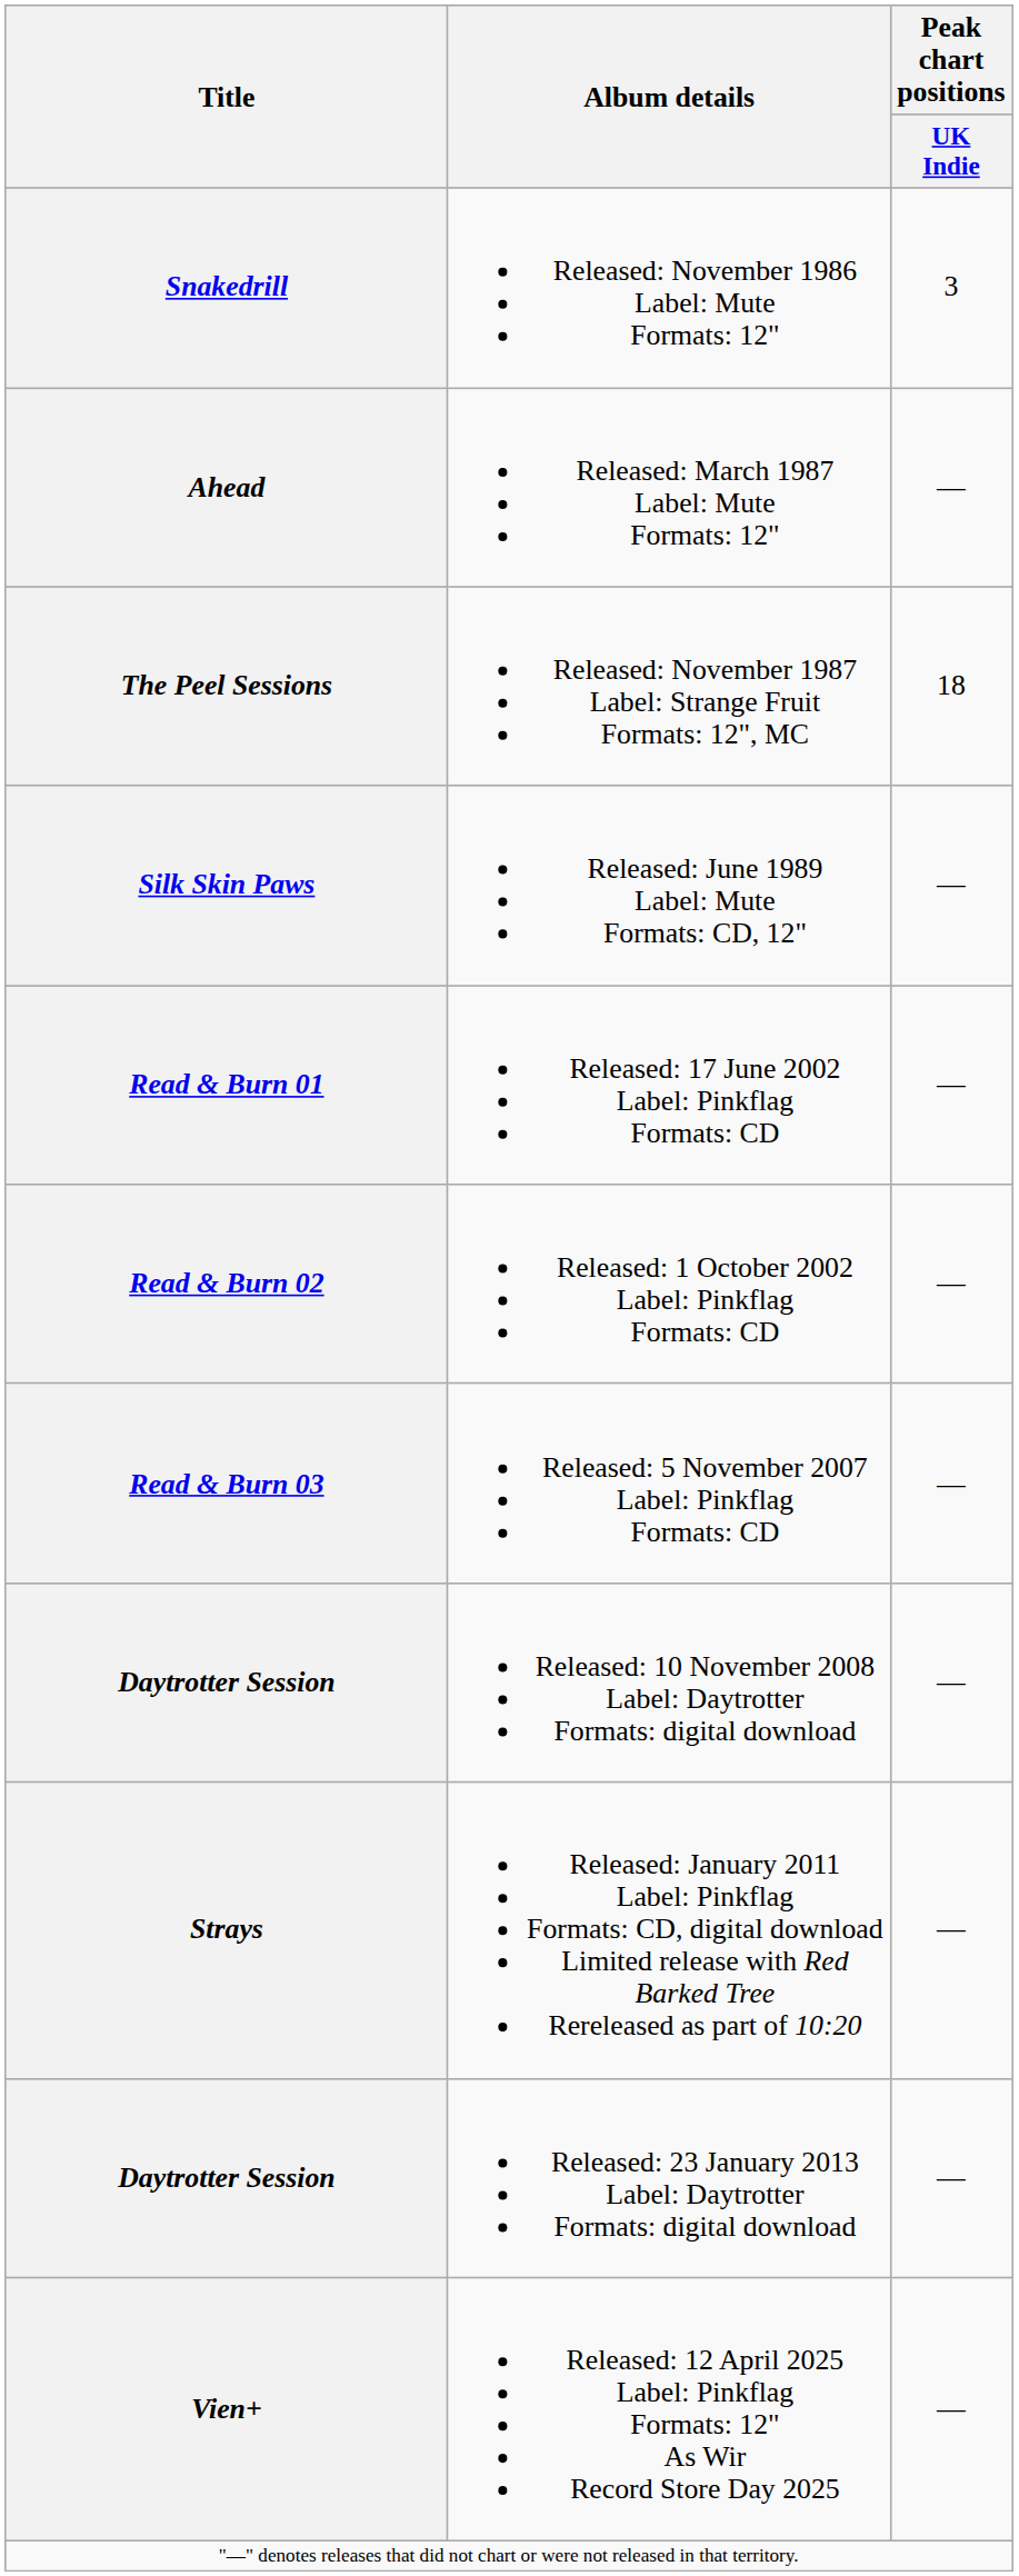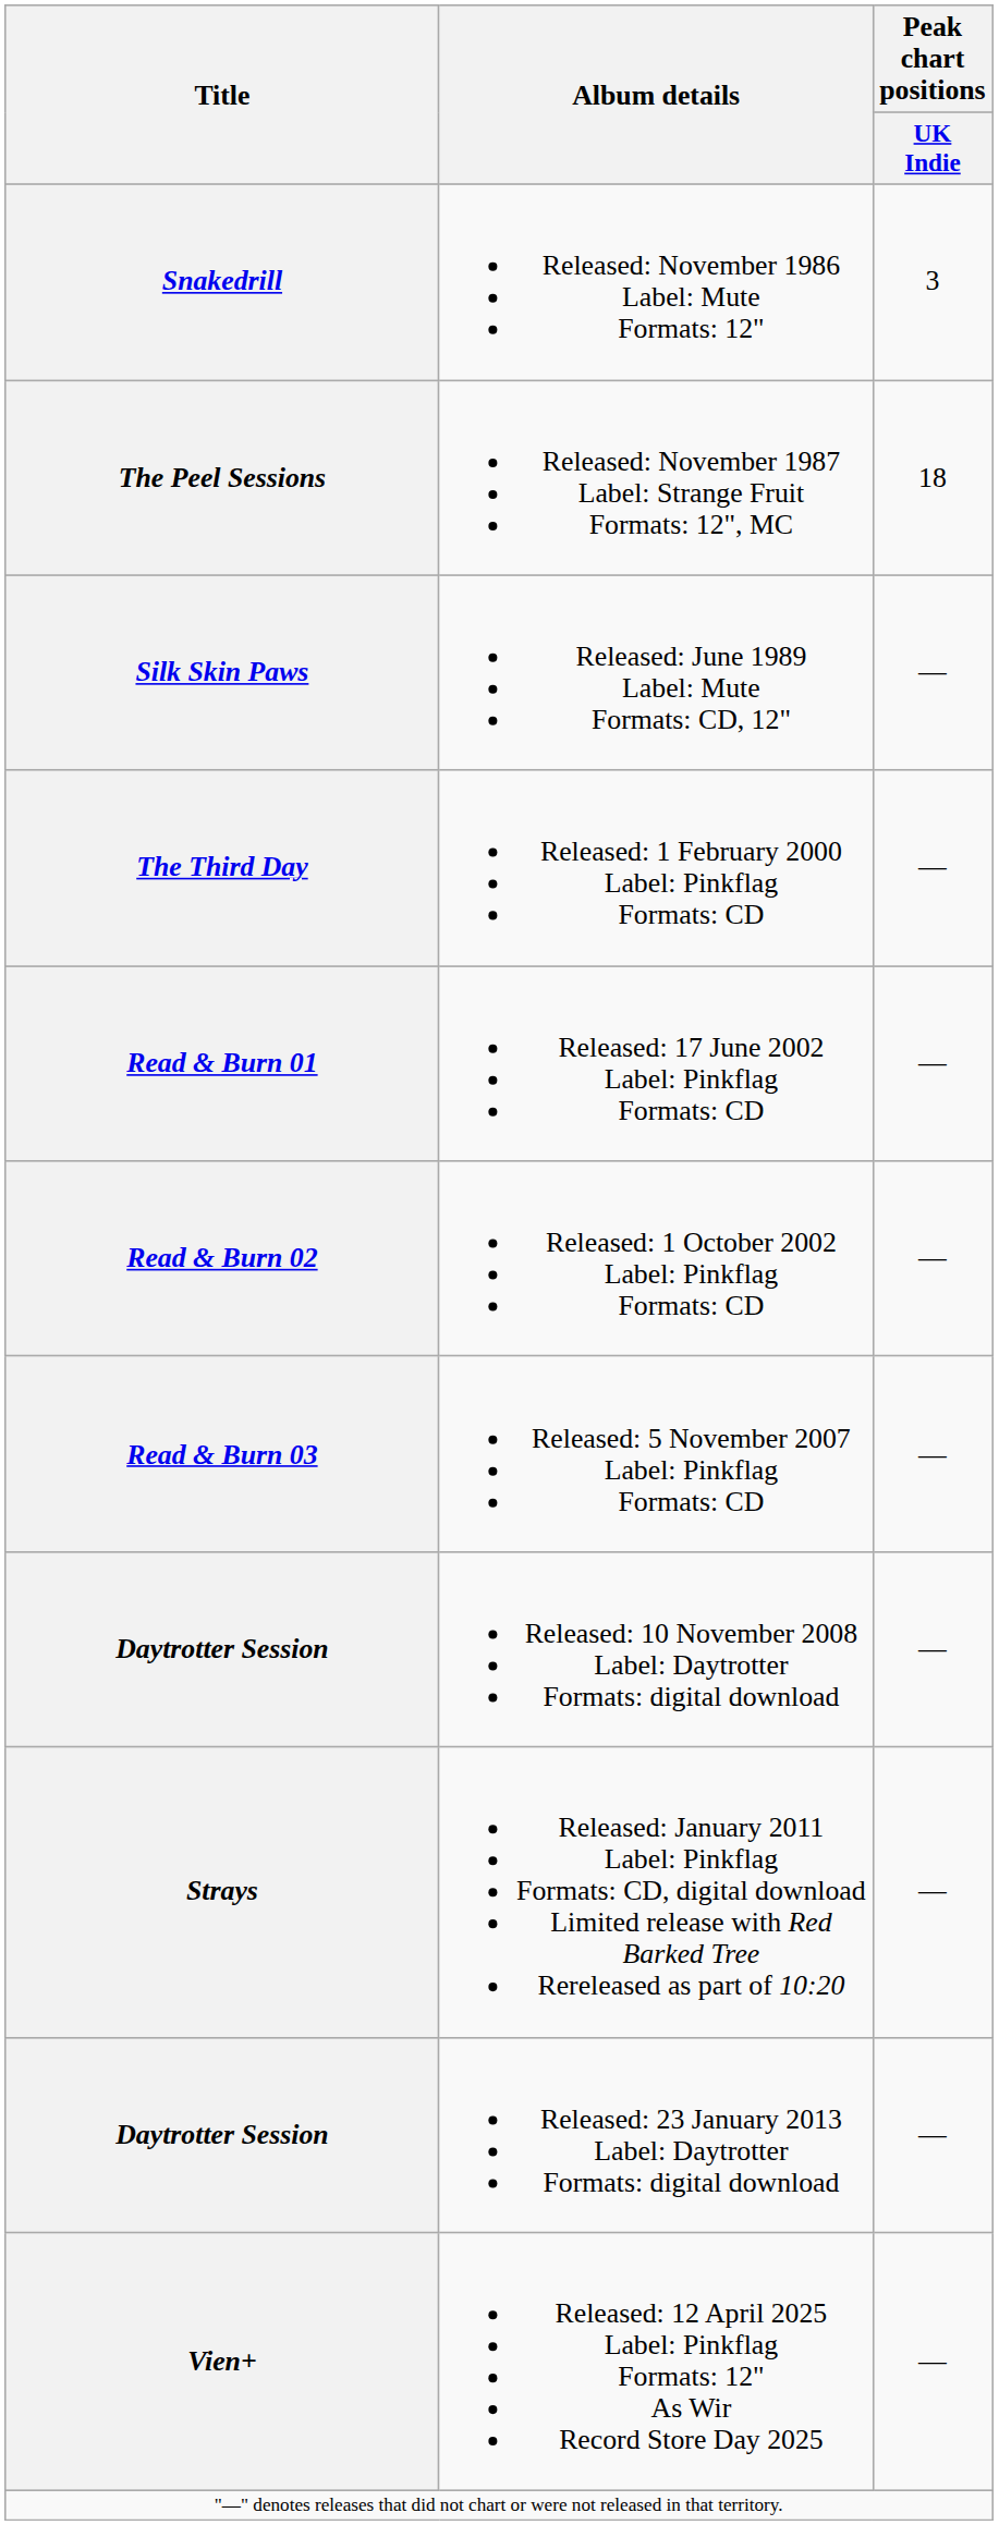- row: Ahead | Released: March 1987 Label: Mute Formats: 12" | —
+ row: The Third Day | Released: 1 February 2000 Label: Pinkflag Formats: CD | —
